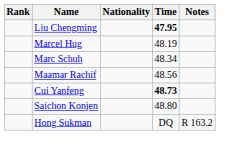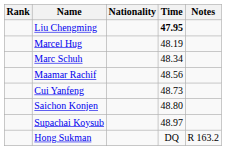Cui Yanfeng | Time: bold -> normal
+ row: Supachai Koysub | 48.97
